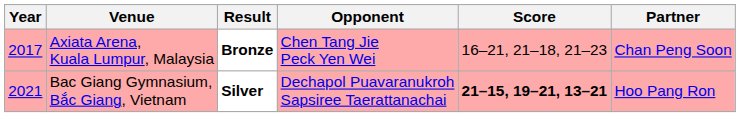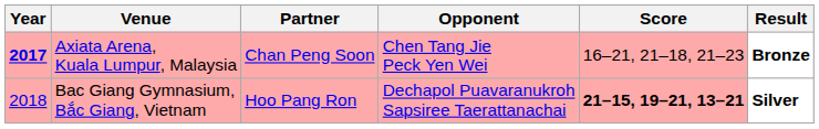columns swapped: Partner <-> Result
Axiata Arena, Kuala Lumpur, Malaysia | Year: normal -> bold
Bac Giang Gymnasium, Bắc Giang, Vietnam | Year: 2021 -> 2018
